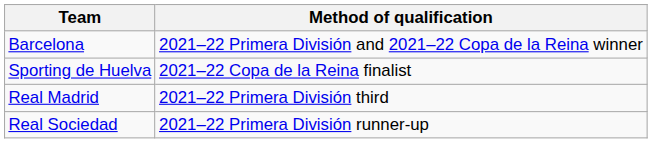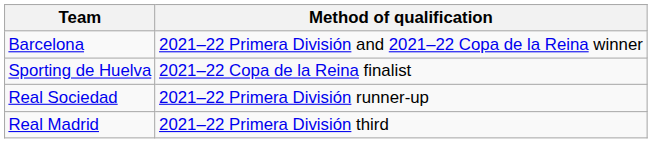rows swapped: Real Sociedad <-> Real Madrid
